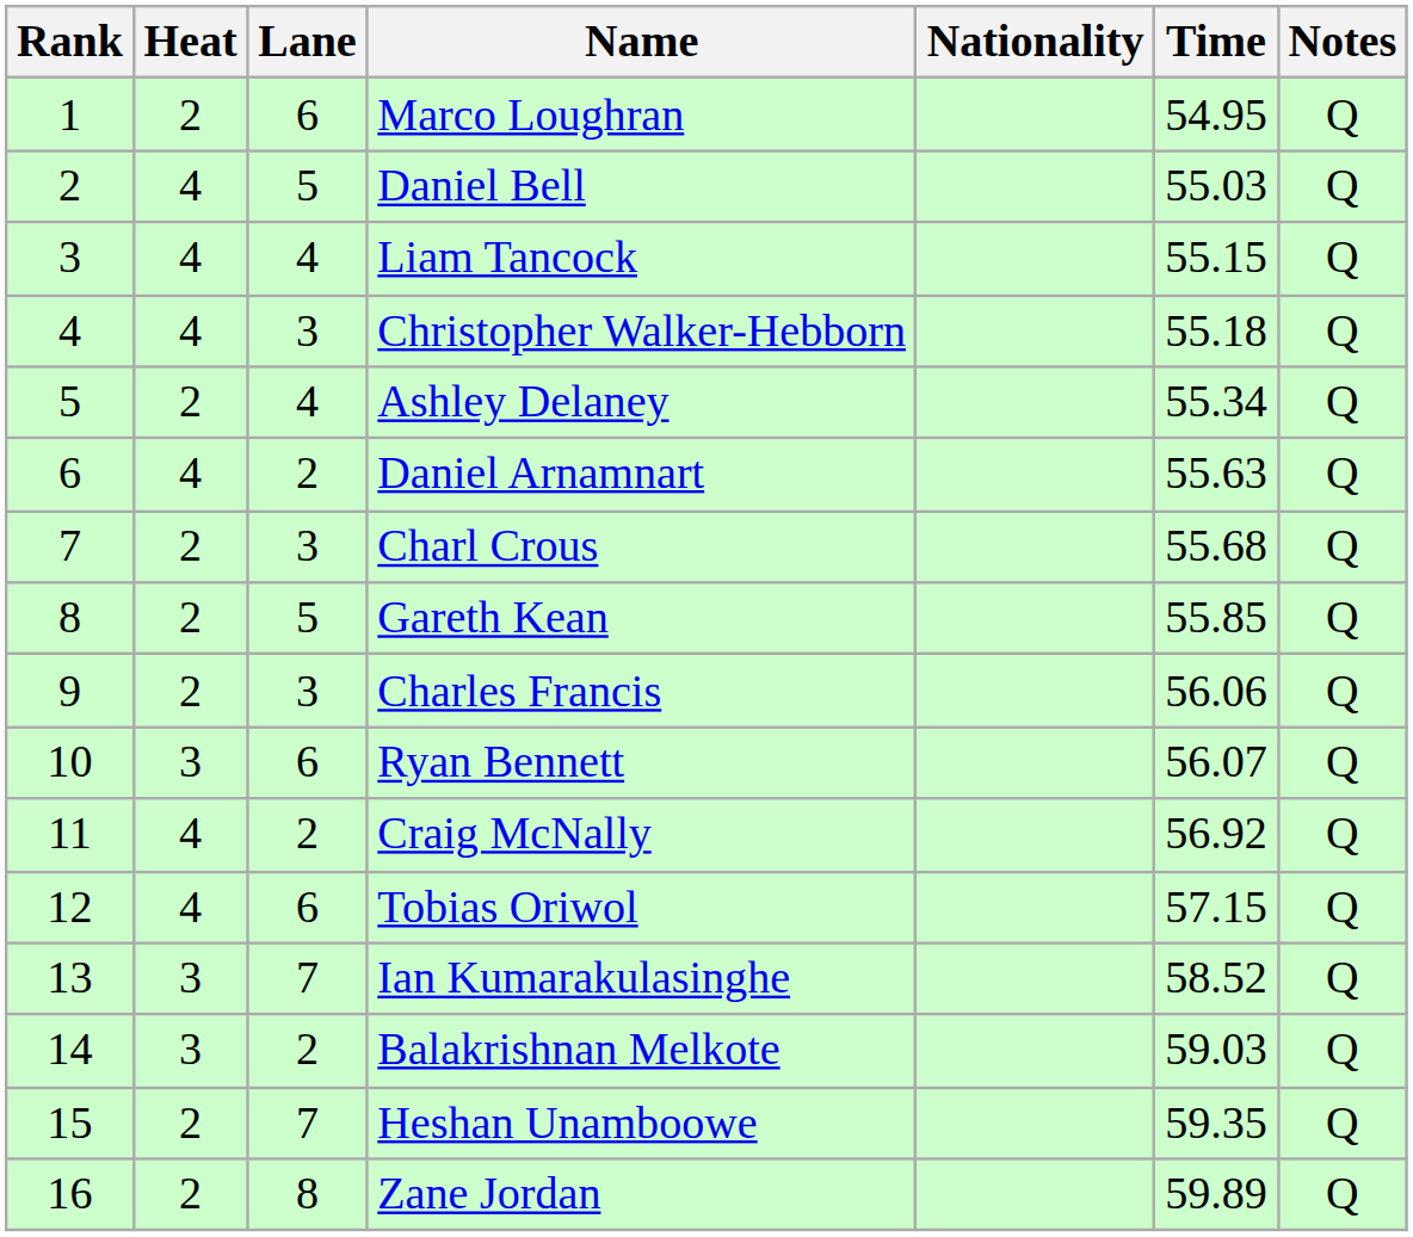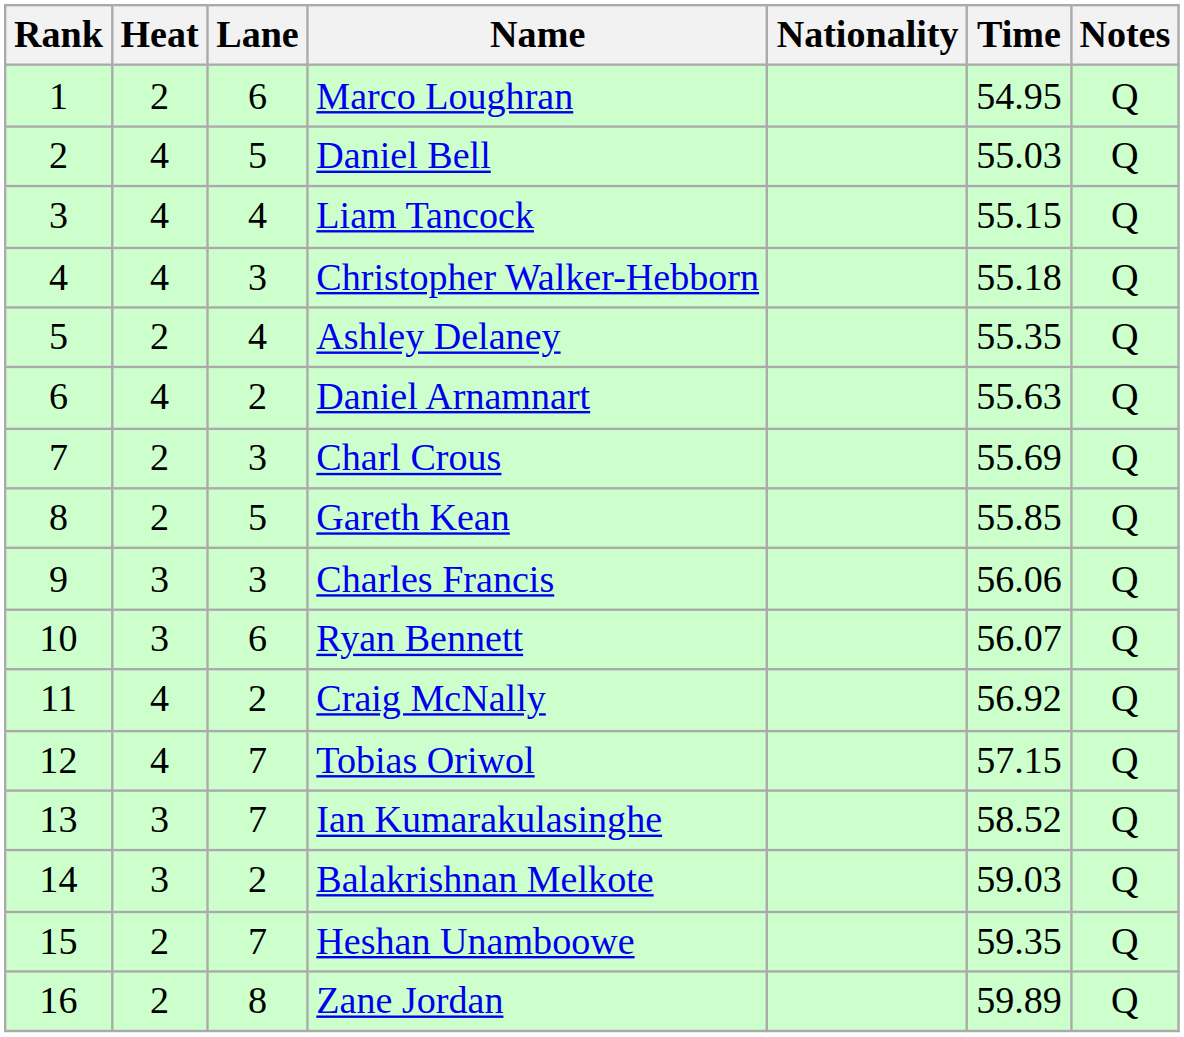Ashley Delaney | Time: 55.34 -> 55.35
Charl Crous | Time: 55.68 -> 55.69
Charles Francis | Heat: 2 -> 3
Tobias Oriwol | Lane: 6 -> 7
